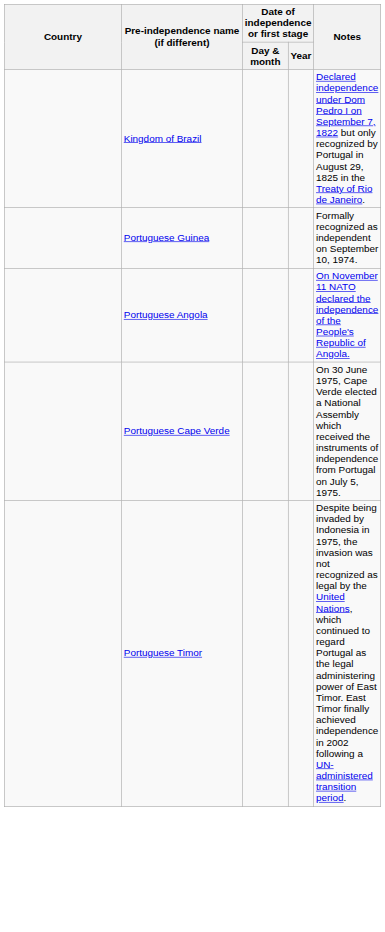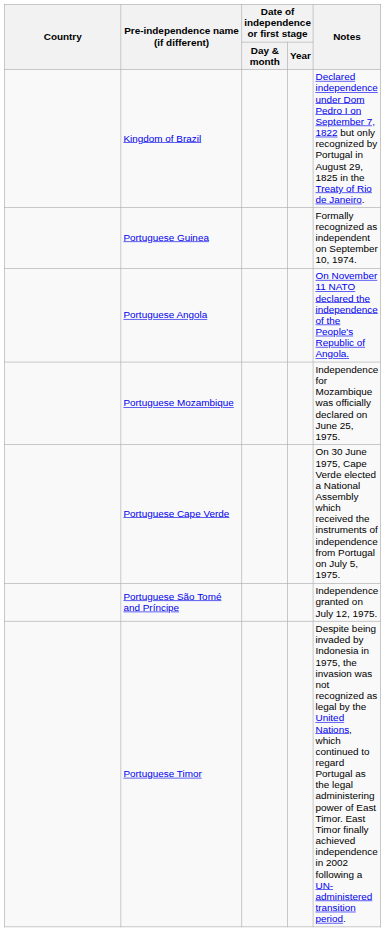+ row: Portuguese Mozambique | Independence for Mozambique was officially declared on June 25, 1975.
+ row: Portuguese São Tomé and Príncipe | Independence granted on July 12, 1975.
